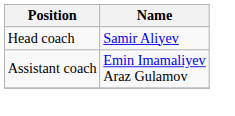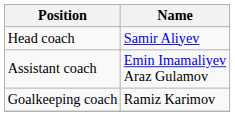+ row: Goalkeeping coach | Ramiz Karimov
